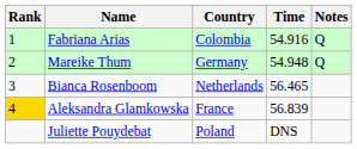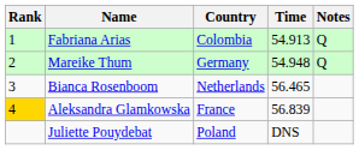Fabriana Arias | Time: 54.916 -> 54.913
